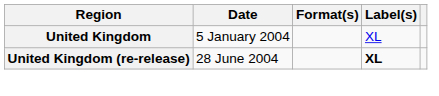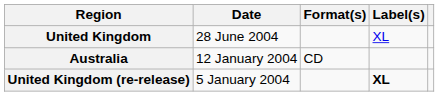United Kingdom | Date: 5 January 2004 -> 28 June 2004
+ row: Australia | 12 January 2004 | CD
United Kingdom (re-release) | Date: 28 June 2004 -> 5 January 2004
